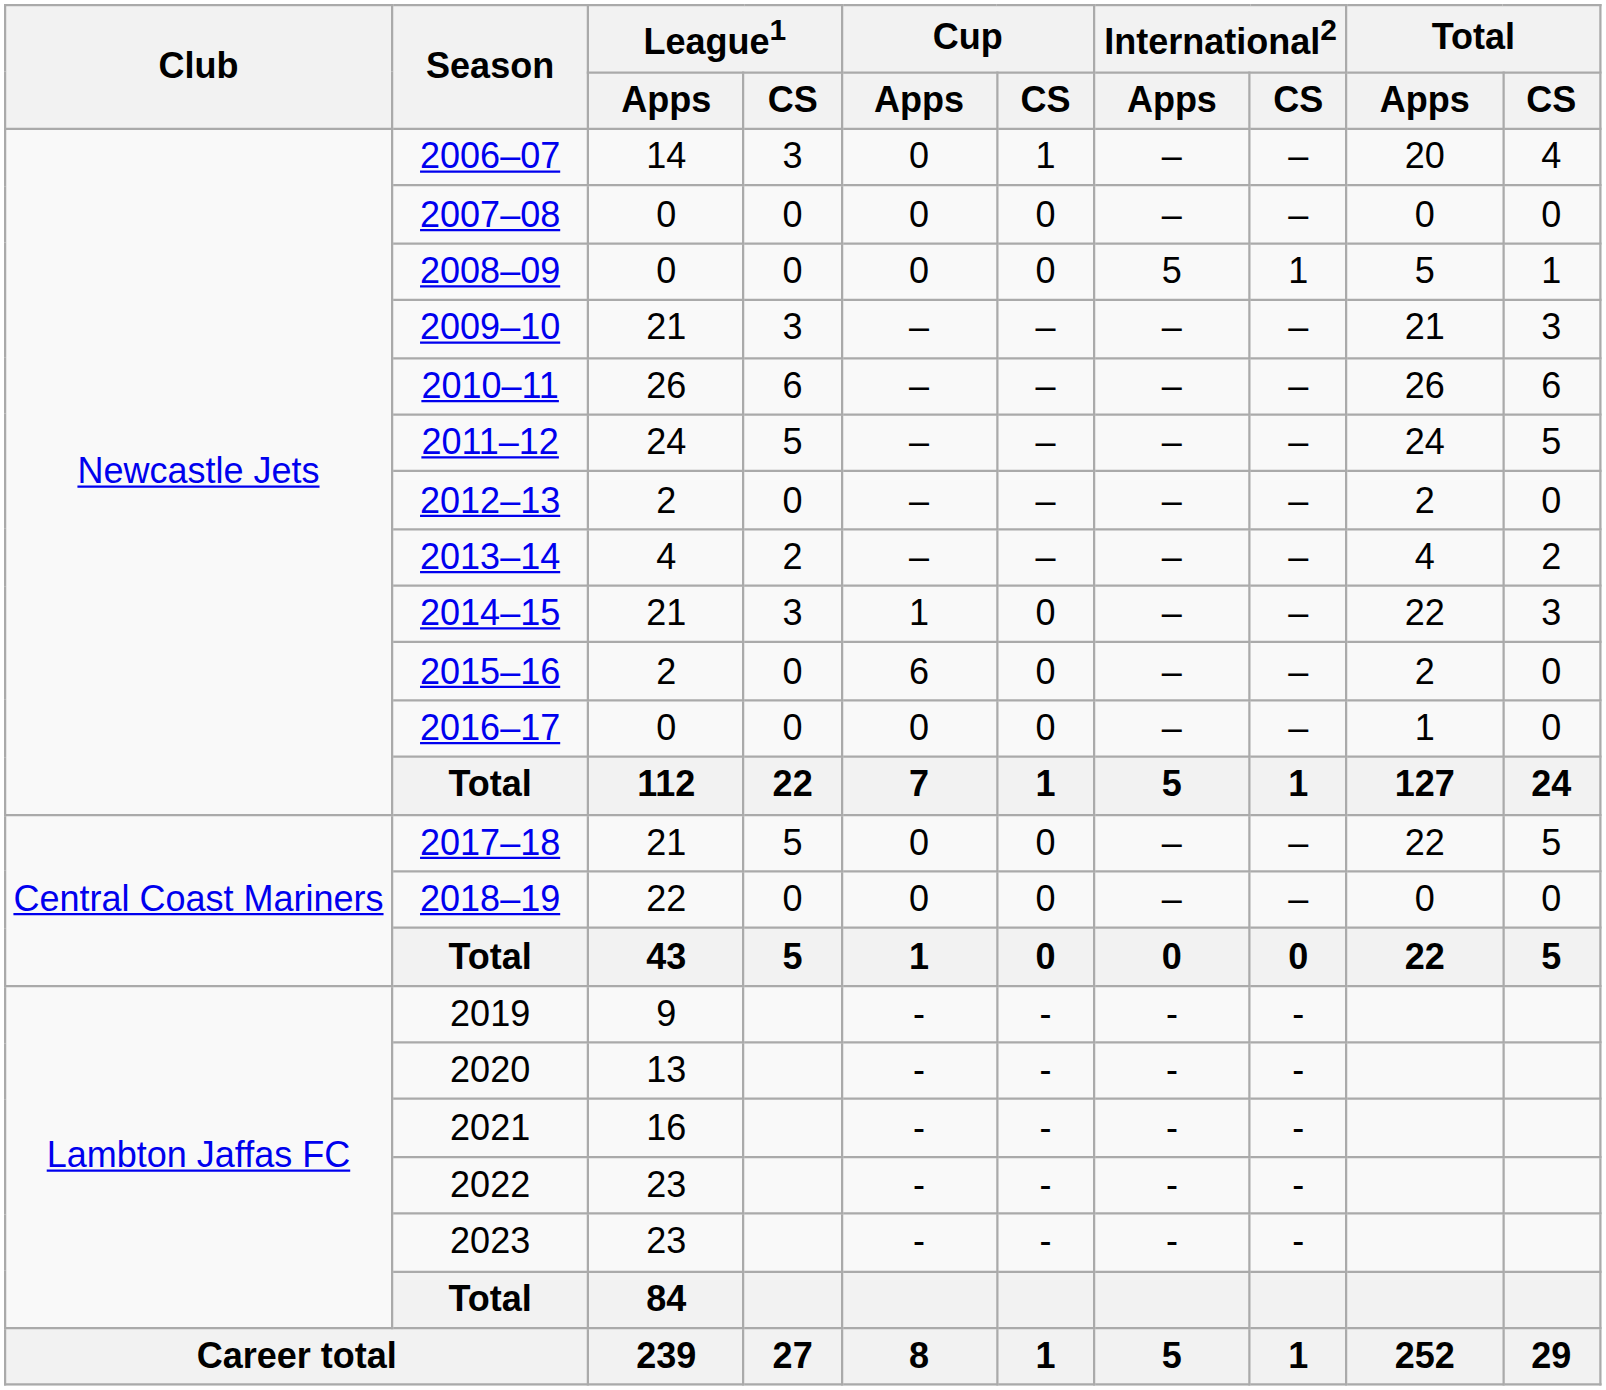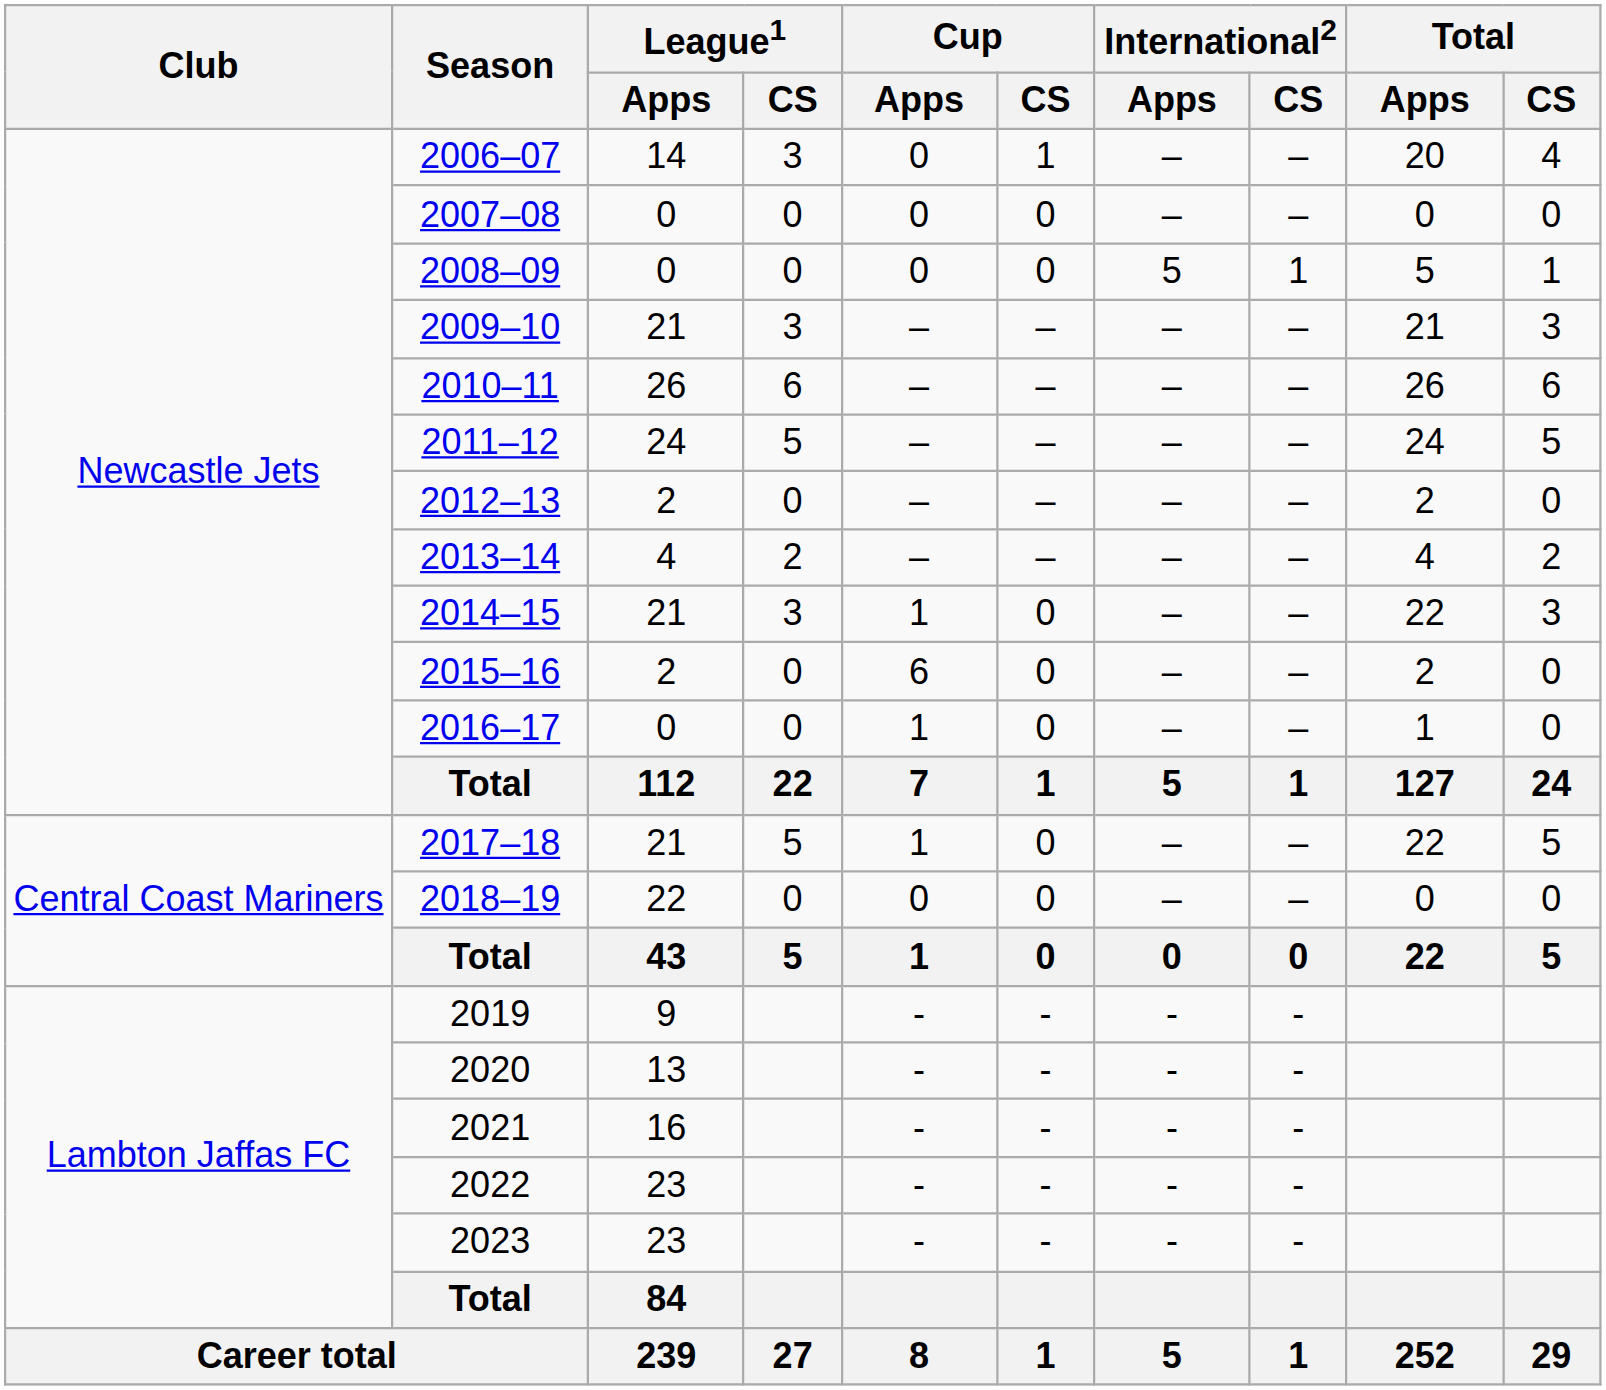2016–17 | Cup / Apps: 0 -> 1
2017–18 | Cup / Apps: 0 -> 1
